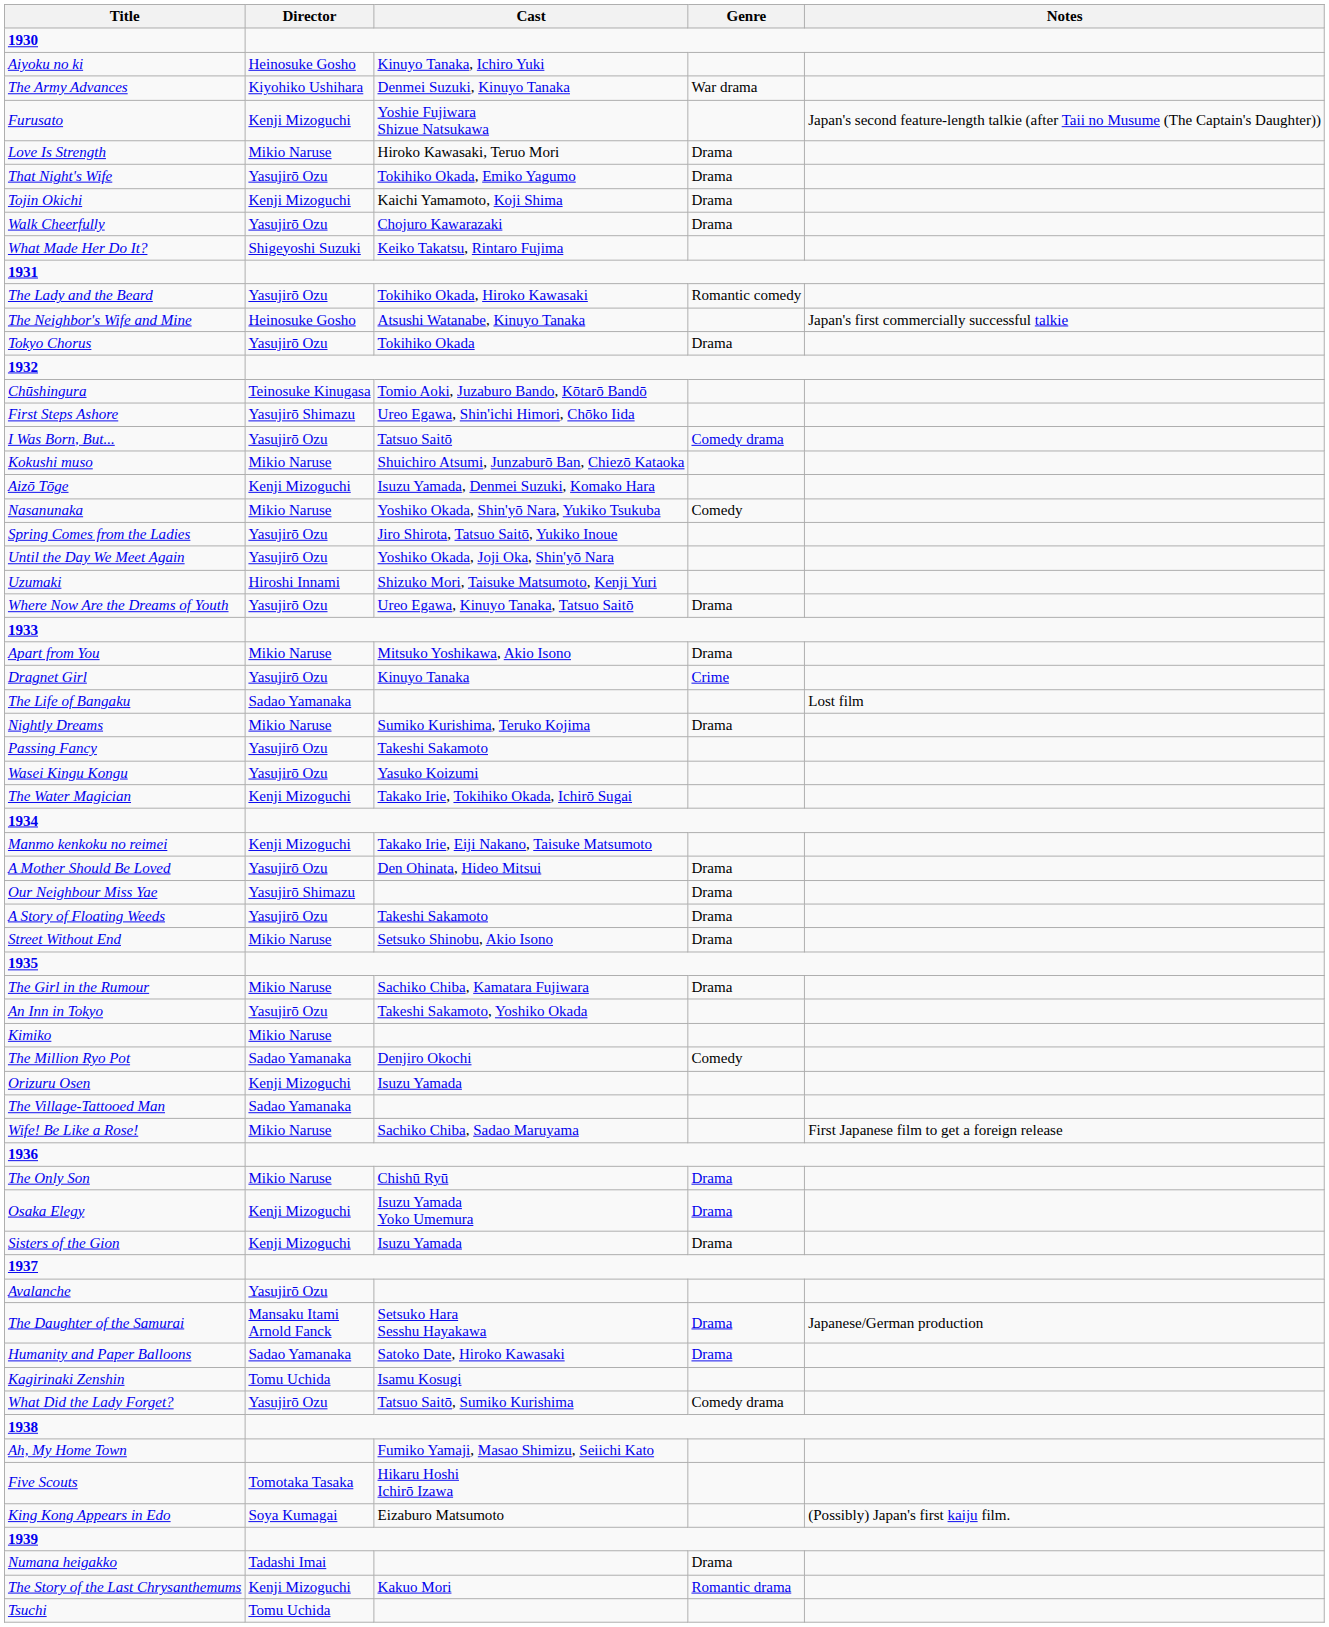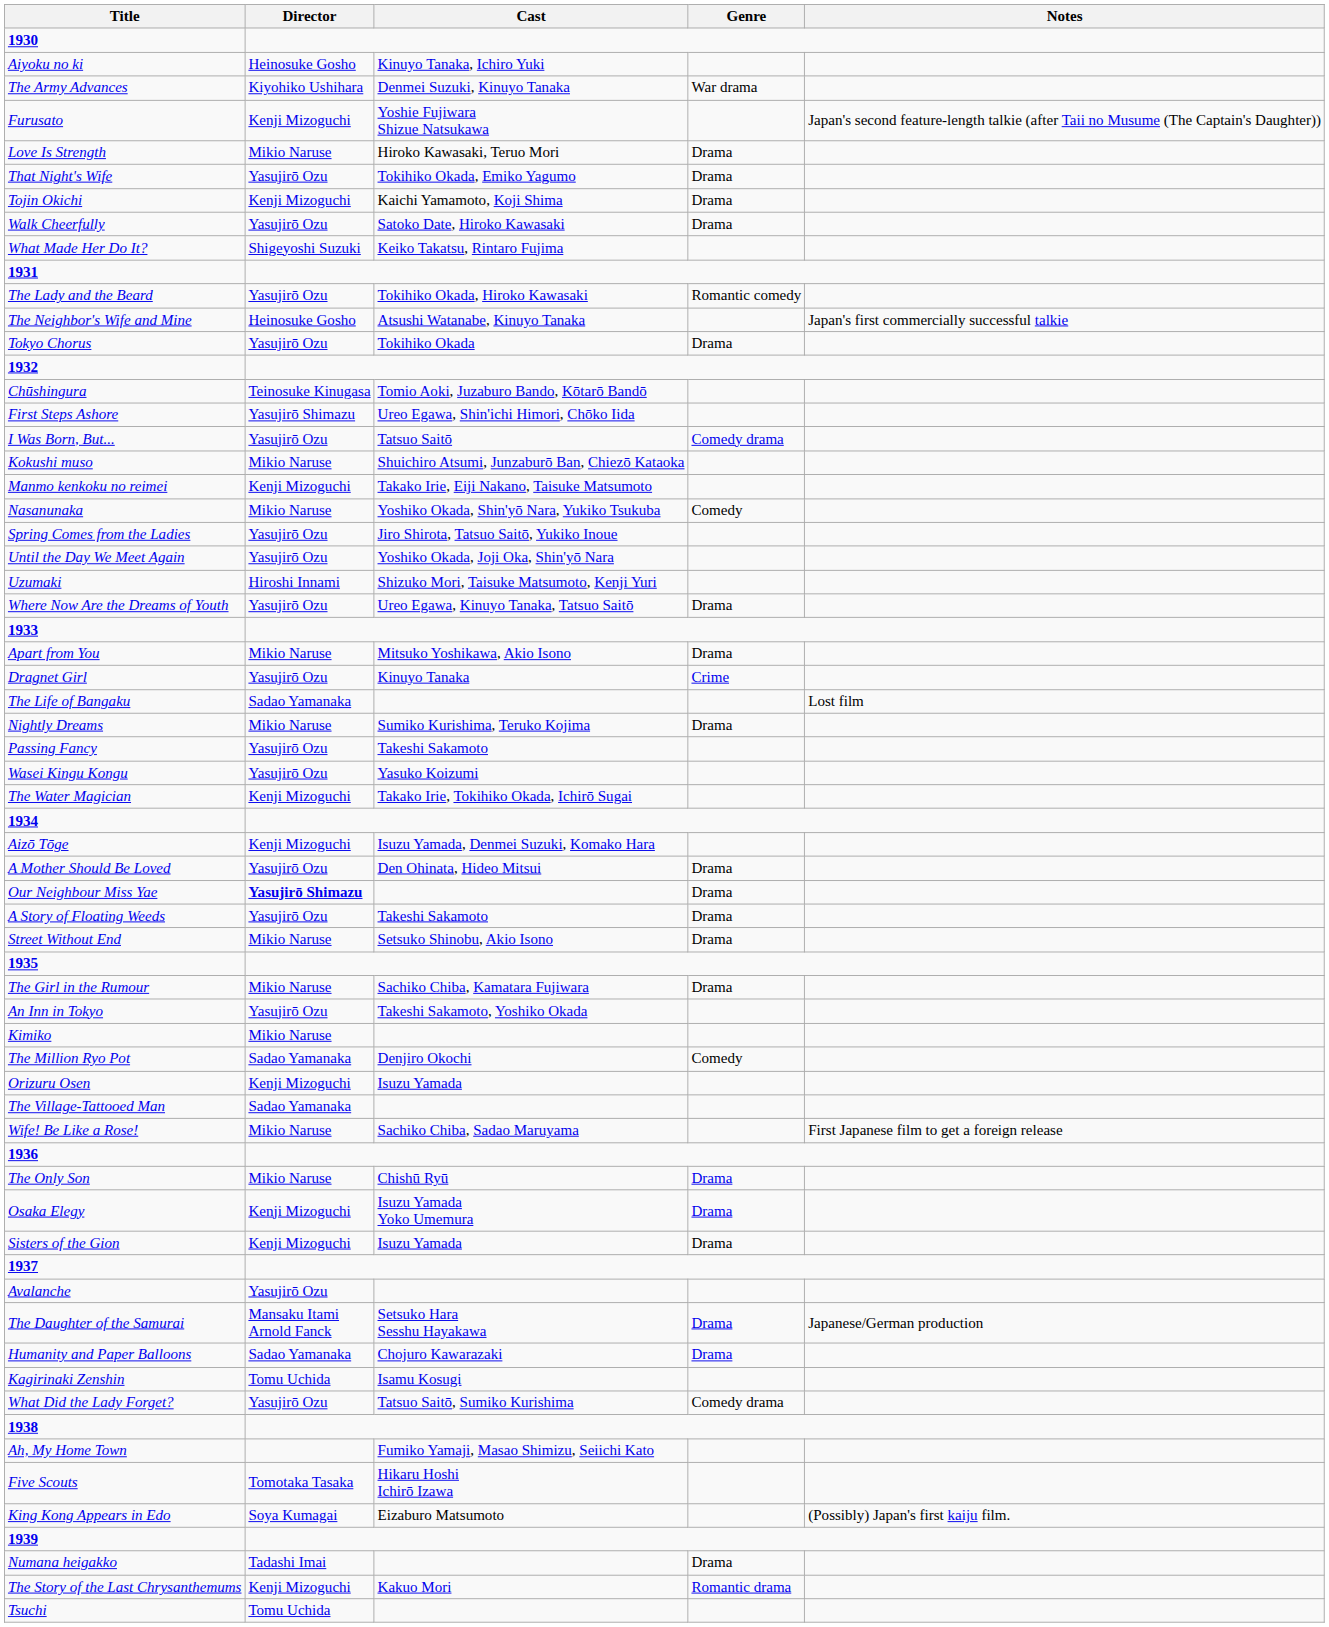Walk Cheerfully | Cast: Chojuro Kawarazaki -> Satoko Date, Hiroko Kawasaki
rows swapped: Manmo kenkoku no reimei <-> Aizō Tōge
Our Neighbour Miss Yae | Director: normal -> bold
Humanity and Paper Balloons | Cast: Satoko Date, Hiroko Kawasaki -> Chojuro Kawarazaki
